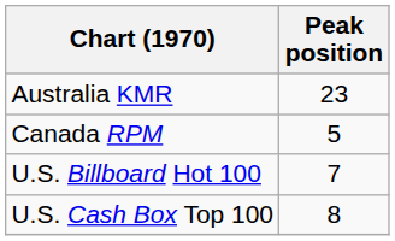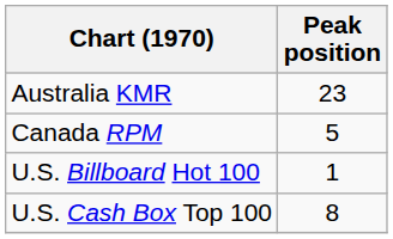U.S. Billboard Hot 100 | Peak position: 7 -> 1
